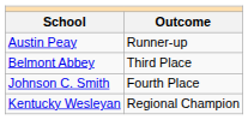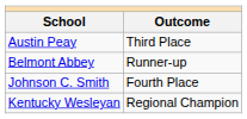Austin Peay | Outcome: Runner-up -> Third Place
Belmont Abbey | Outcome: Third Place -> Runner-up
